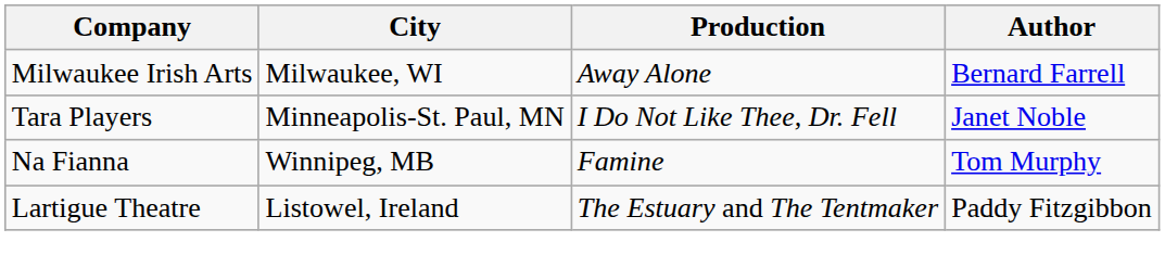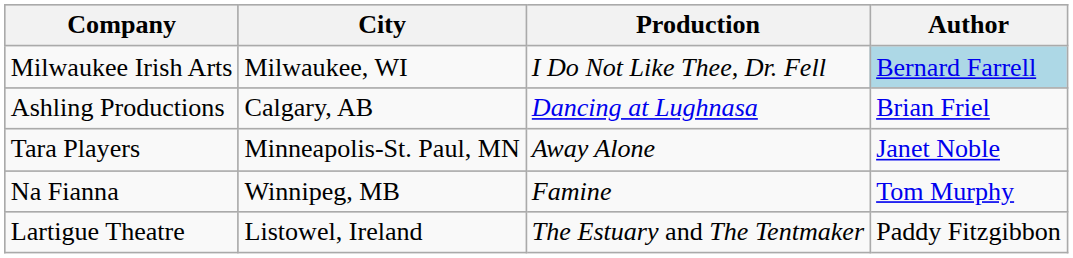Milwaukee Irish Arts | Production: Away Alone -> I Do Not Like Thee, Dr. Fell
Milwaukee Irish Arts | Author: no background -> lightblue background
+ row: Ashling Productions | Calgary, AB | Dancing at Lughnasa | Brian Friel
Tara Players | Production: I Do Not Like Thee, Dr. Fell -> Away Alone
